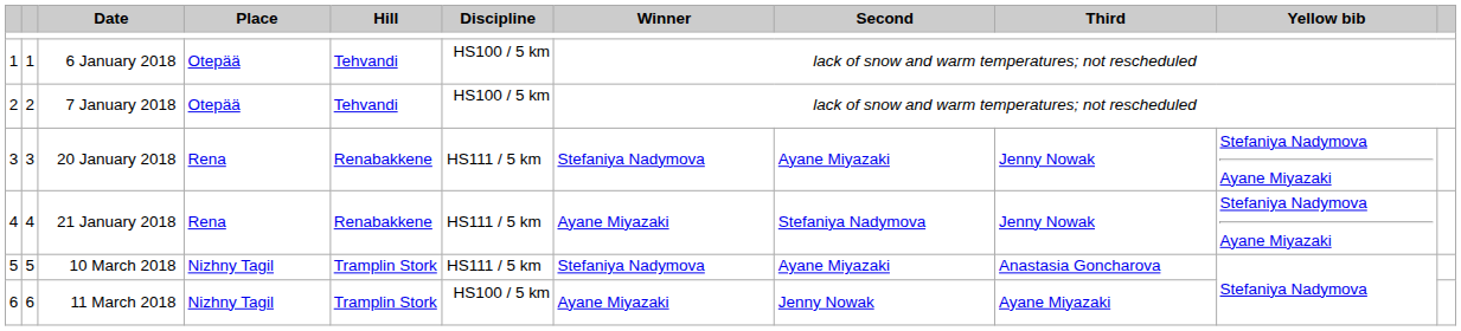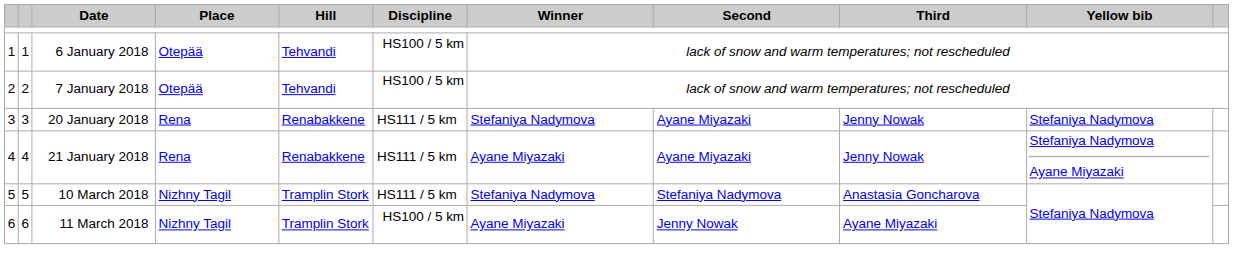20 January 2018 | Yellow bib: Stefaniya Nadymova Ayane Miyazaki -> Stefaniya Nadymova
21 January 2018 | Second: Stefaniya Nadymova -> Ayane Miyazaki
10 March 2018 | Second: Ayane Miyazaki -> Stefaniya Nadymova
